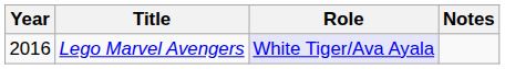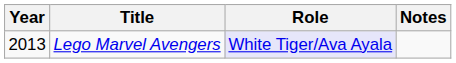Lego Marvel Avengers | Year: 2016 -> 2013
